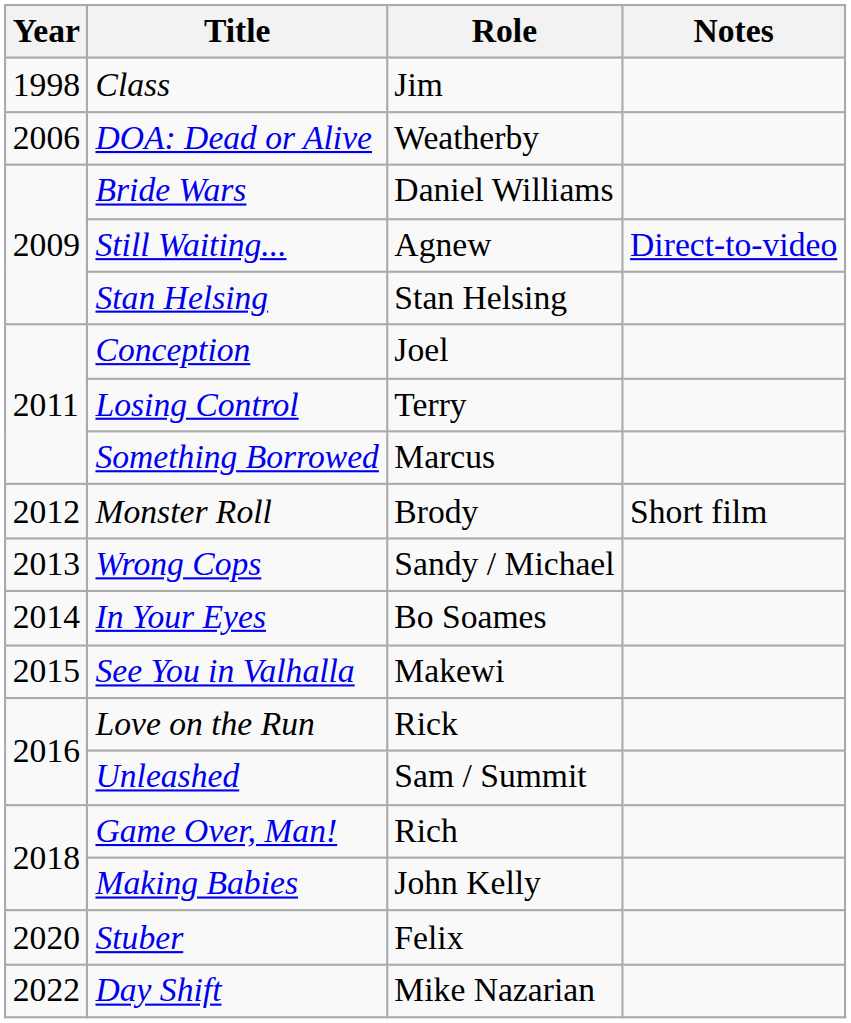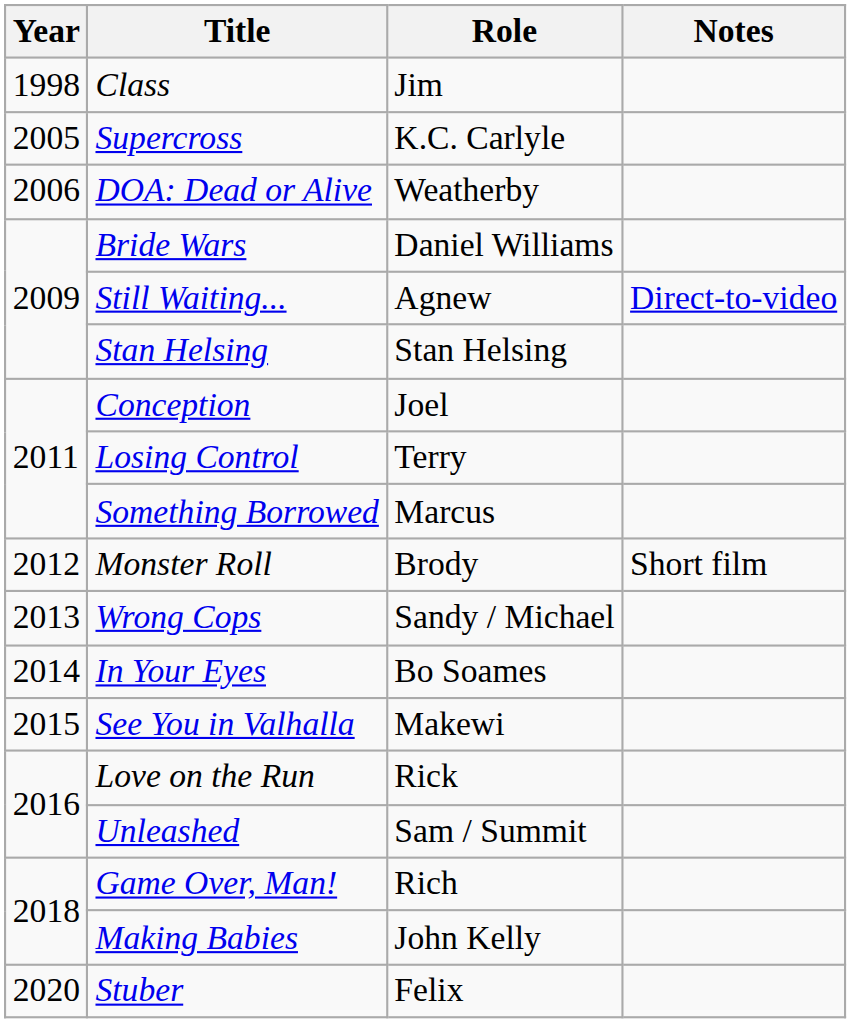+ row: 2005 | Supercross | K.C. Carlyle
- row: 2022 | Day Shift | Mike Nazarian
